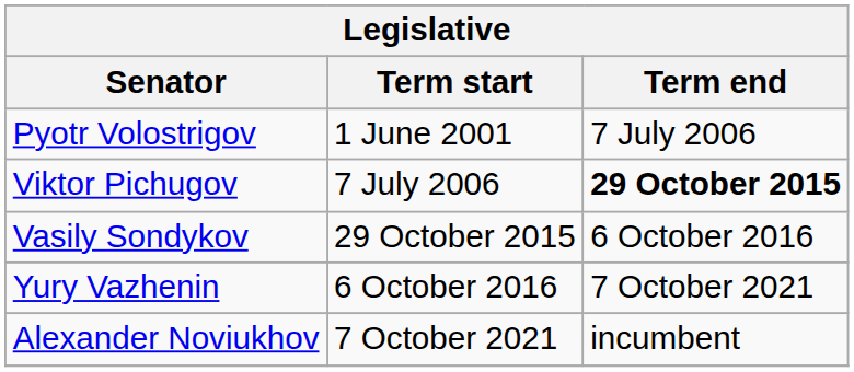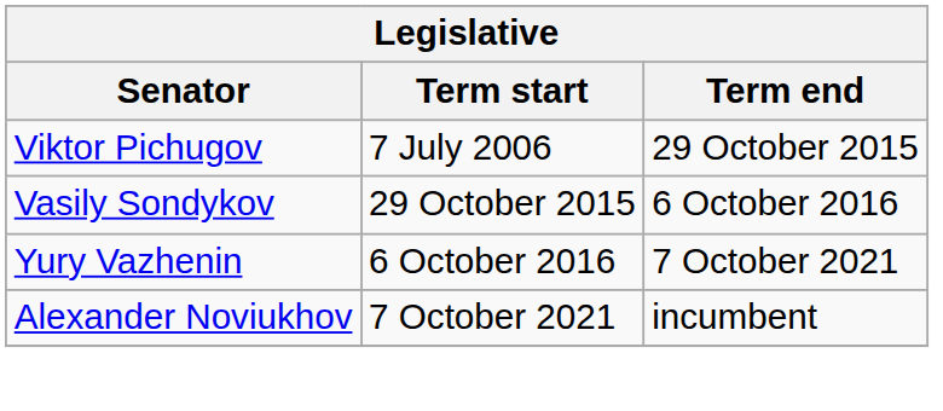- row: Pyotr Volostrigov | 1 June 2001 | 7 July 2006
Viktor Pichugov | Term end: bold -> normal
